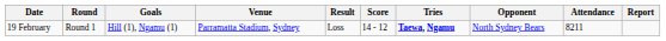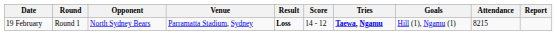columns swapped: Opponent <-> Goals
19 February | Result: normal -> bold
19 February | Attendance: 8211 -> 8215
